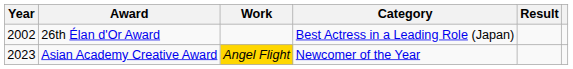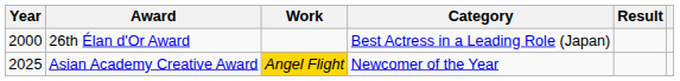26th Élan d'Or Award | Year: 2002 -> 2000
Asian Academy Creative Award | Year: 2023 -> 2025
